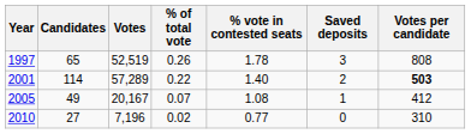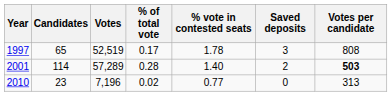1997 | % of total vote: 0.26 -> 0.17
2001 | % of total vote: 0.22 -> 0.28
- row: 2005 | 49 | 20,167 | 0.07 | 1.08 | 1 | 412
2010 | Candidates: 27 -> 23
2010 | Votes per candidate: 310 -> 313
